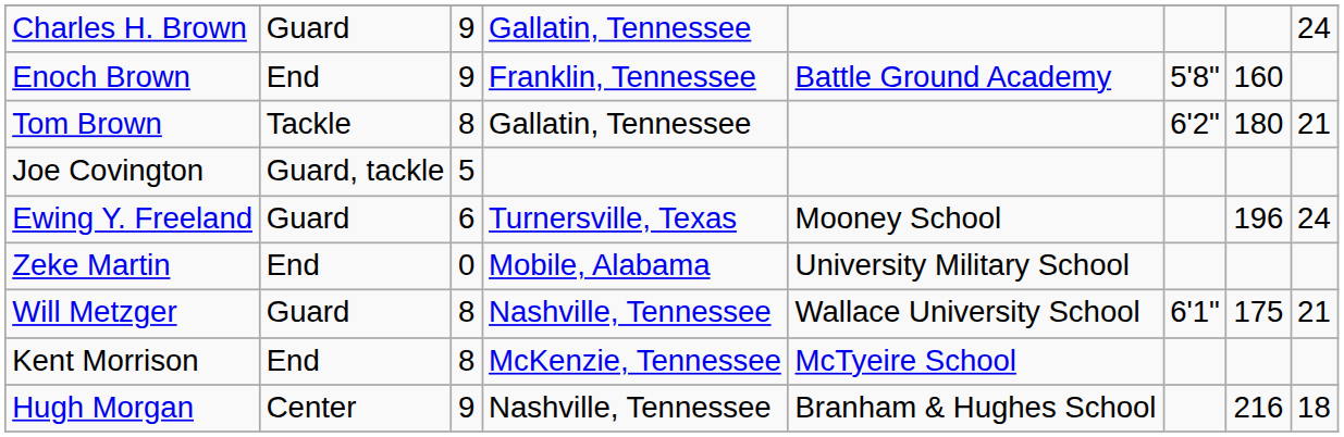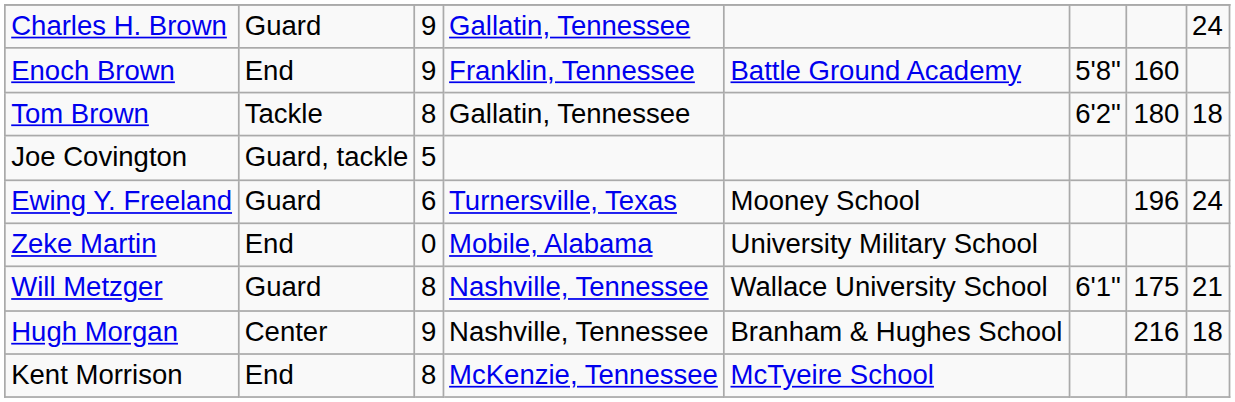Tom Brown | column 8: 21 -> 18
rows swapped: Hugh Morgan <-> Kent Morrison
